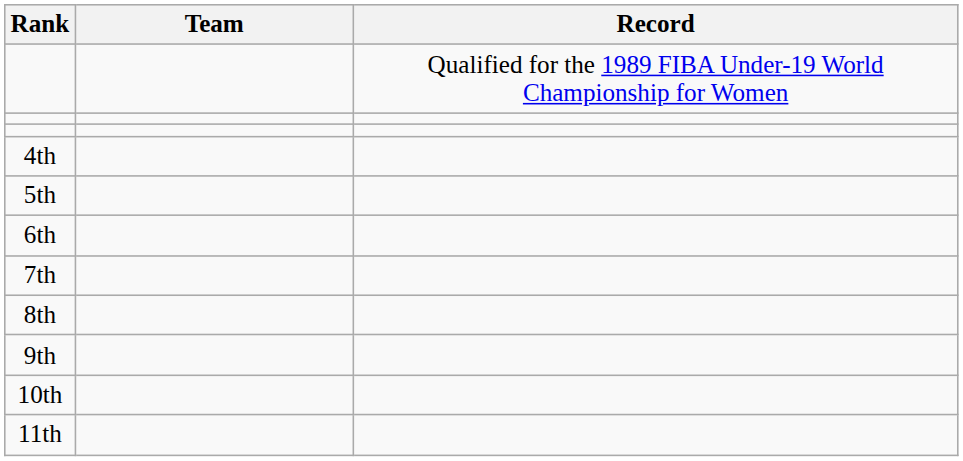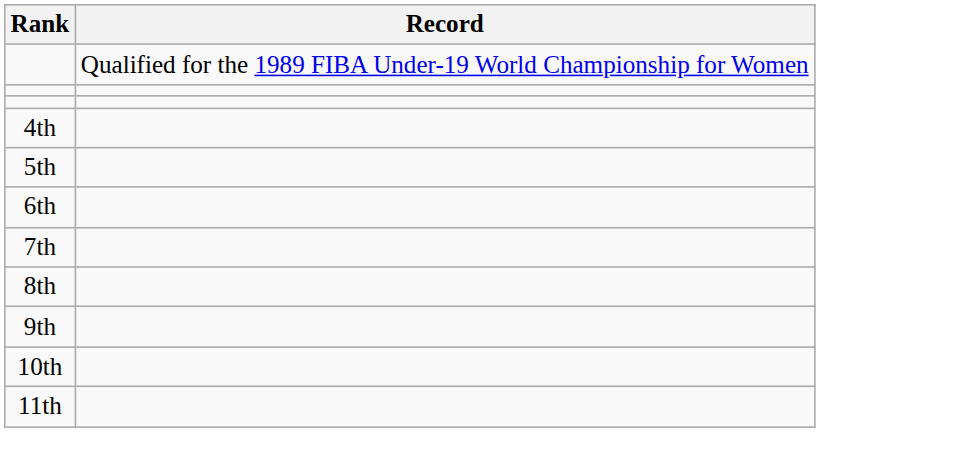- column: Team
